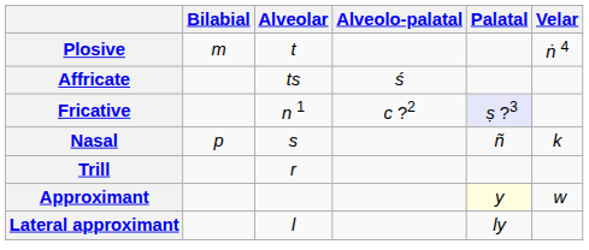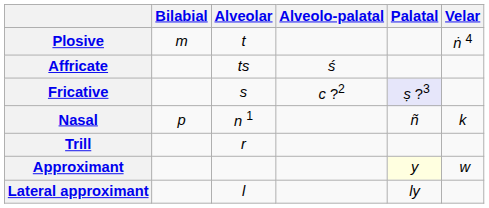Fricative | Alveolar: n 1 -> s
Nasal | Alveolar: s -> n 1
